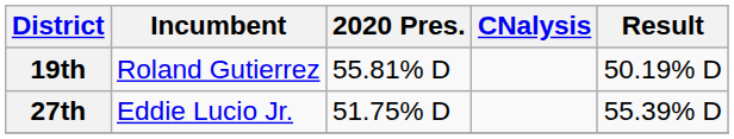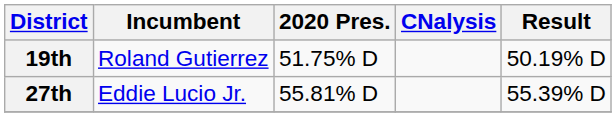19th | 2020 Pres.: 55.81% D -> 51.75% D
27th | 2020 Pres.: 51.75% D -> 55.81% D
